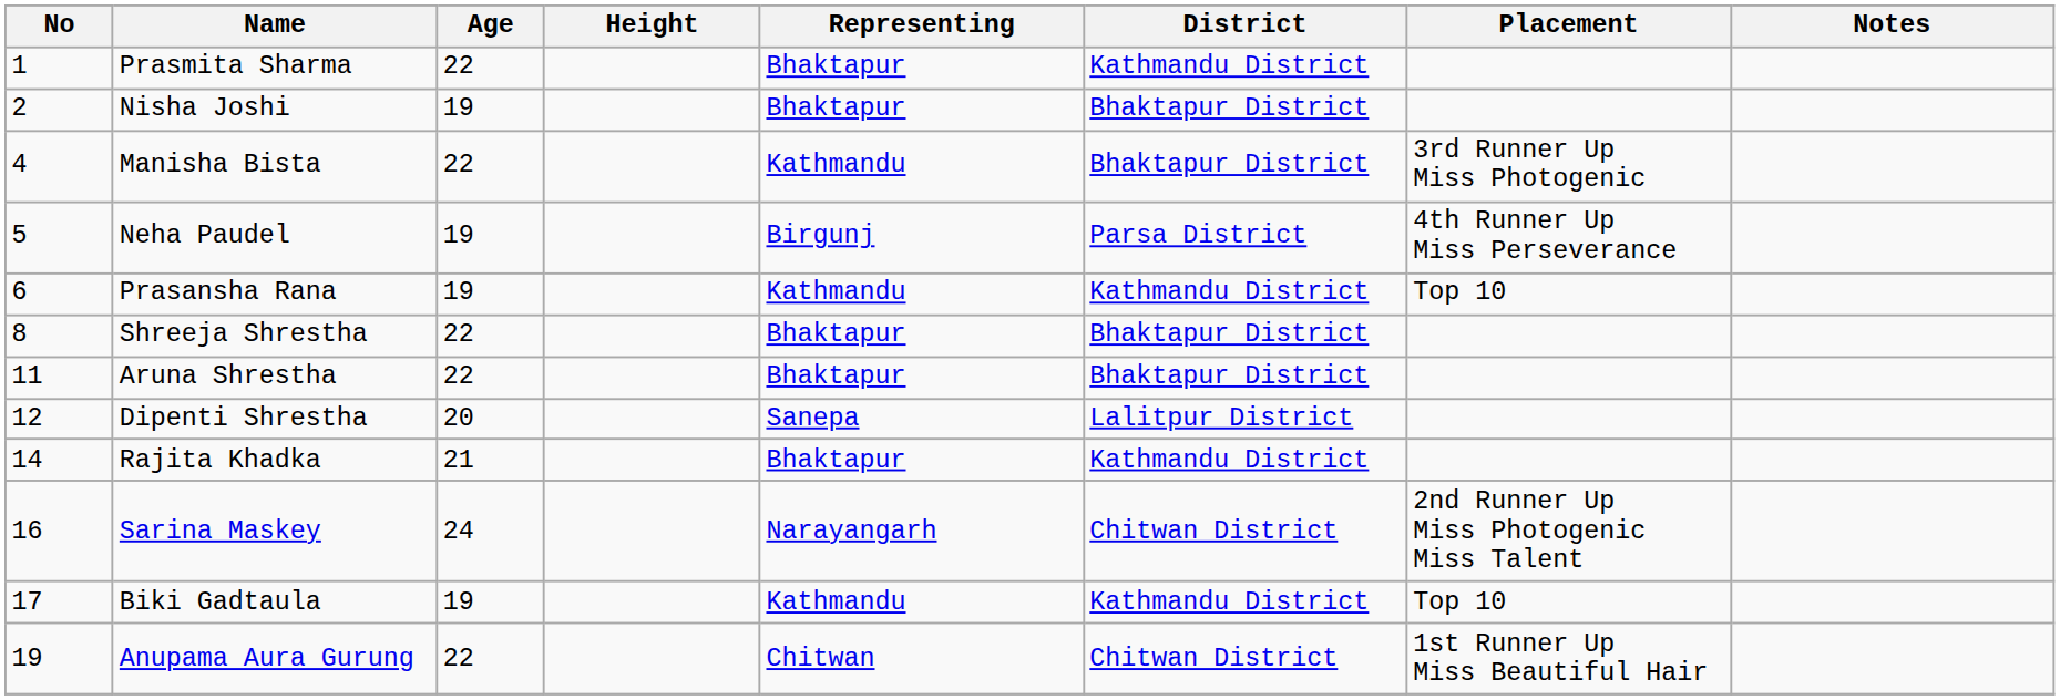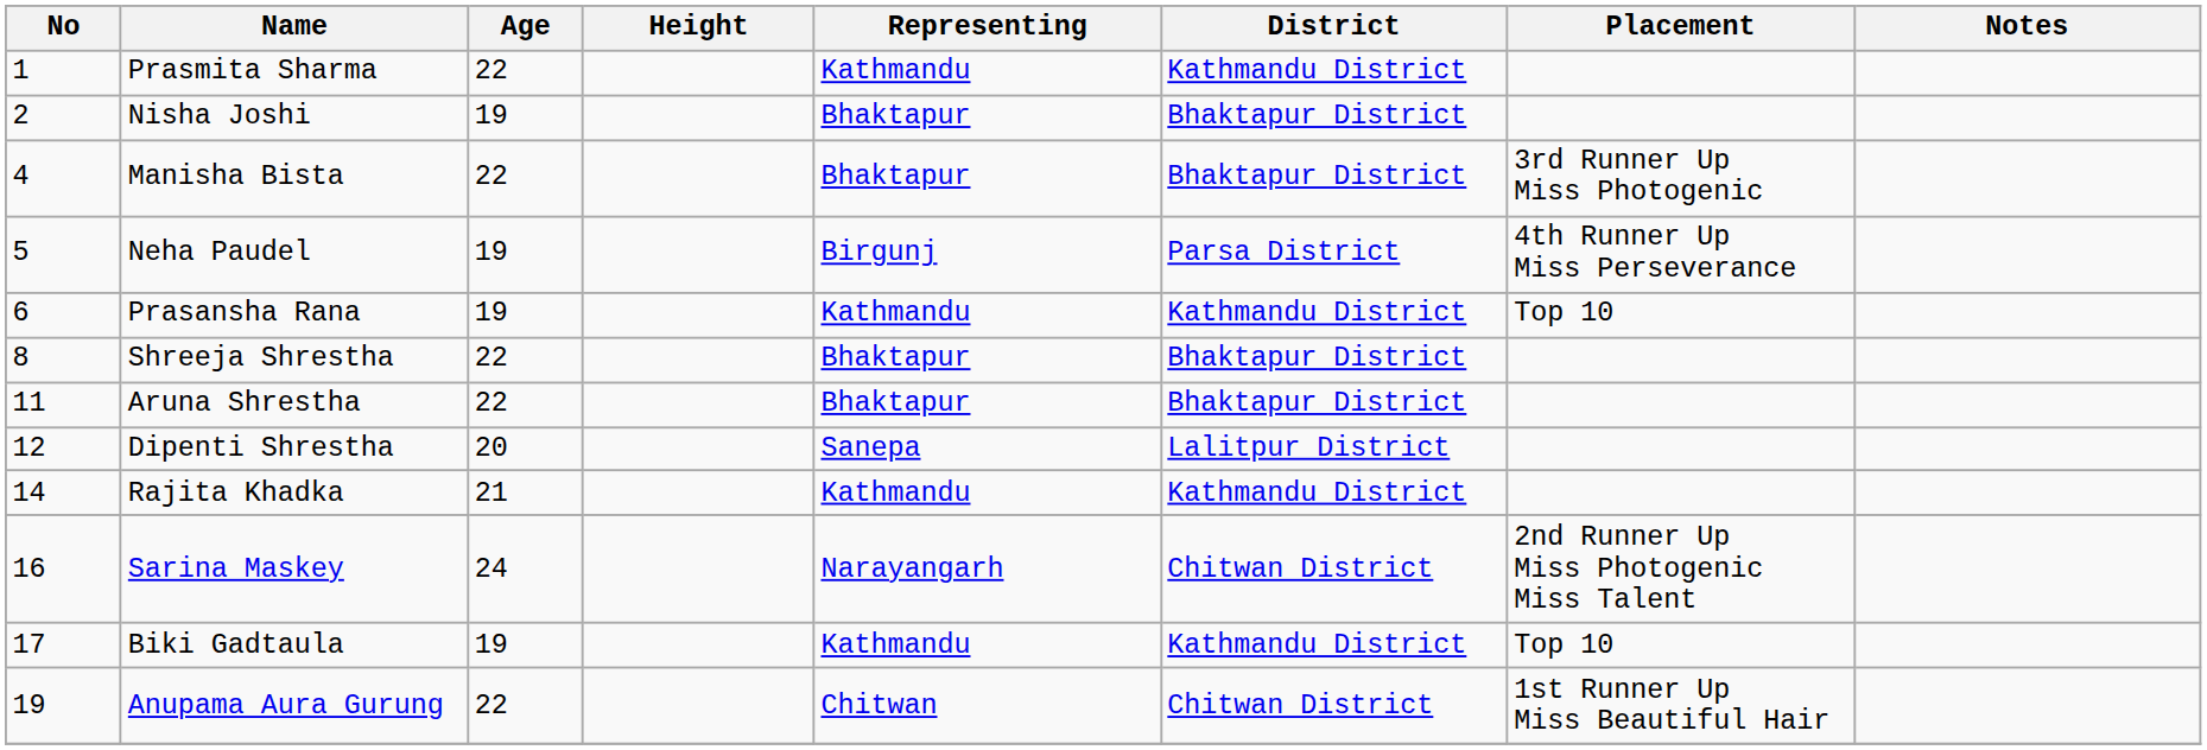Prasmita Sharma | Representing: Bhaktapur -> Kathmandu
Manisha Bista | Representing: Kathmandu -> Bhaktapur
Rajita Khadka | Representing: Bhaktapur -> Kathmandu
